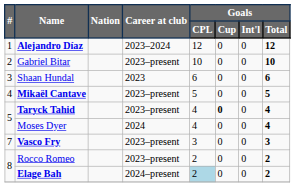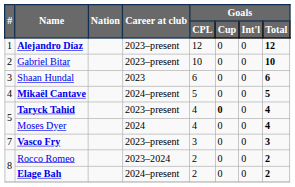Alejandro Díaz | Career at club: 2023–2024 -> 2023–present
Mikaël Cantave | Career at club: 2023–present -> 2024–present
Rocco Romeo | Career at club: 2023–present -> 2023–2024
Elage Bah | Goals / CPL: lightblue background -> no background
